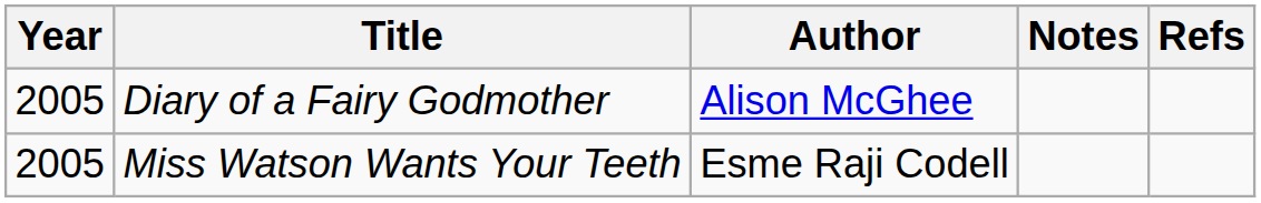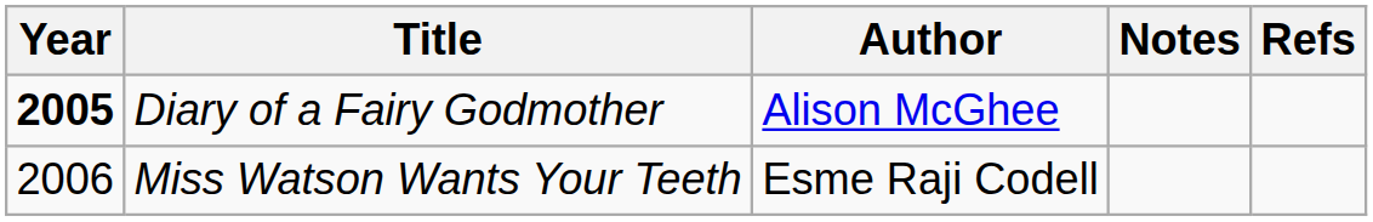Diary of a Fairy Godmother | Year: normal -> bold
Miss Watson Wants Your Teeth | Year: 2005 -> 2006
